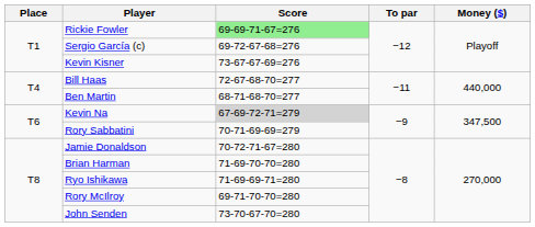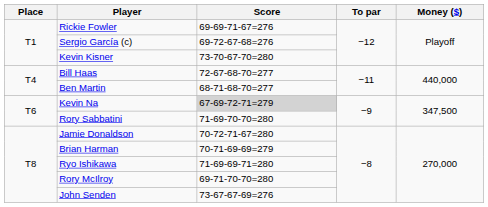Rickie Fowler | Score: lightgreen background -> no background
Kevin Kisner | Score: 73-67-67-69=276 -> 73-70-67-70=280
Rory Sabbatini | Score: 70-71-69-69=279 -> 71-69-70-70=280
Brian Harman | Score: 71-69-70-70=280 -> 70-71-69-69=279
John Senden | Score: 73-70-67-70=280 -> 73-67-67-69=276
